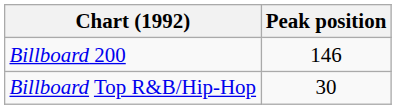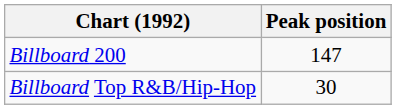Billboard 200 | Peak position: 146 -> 147
